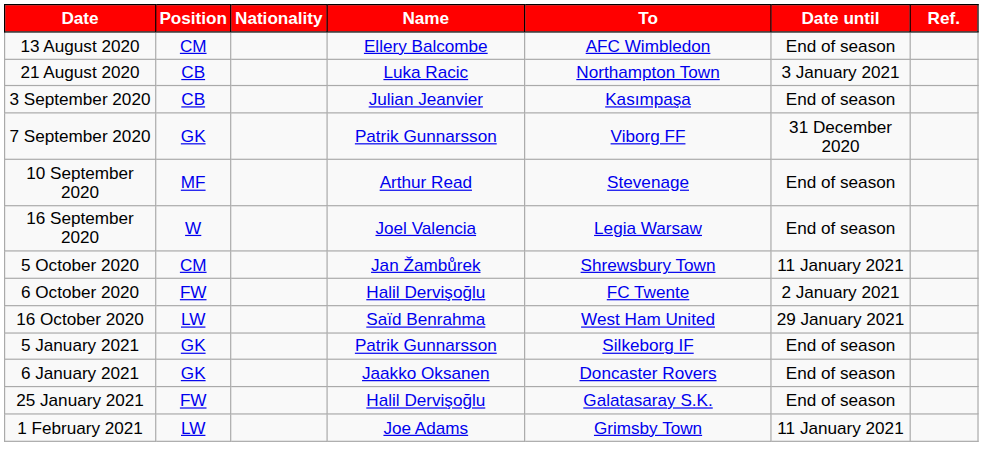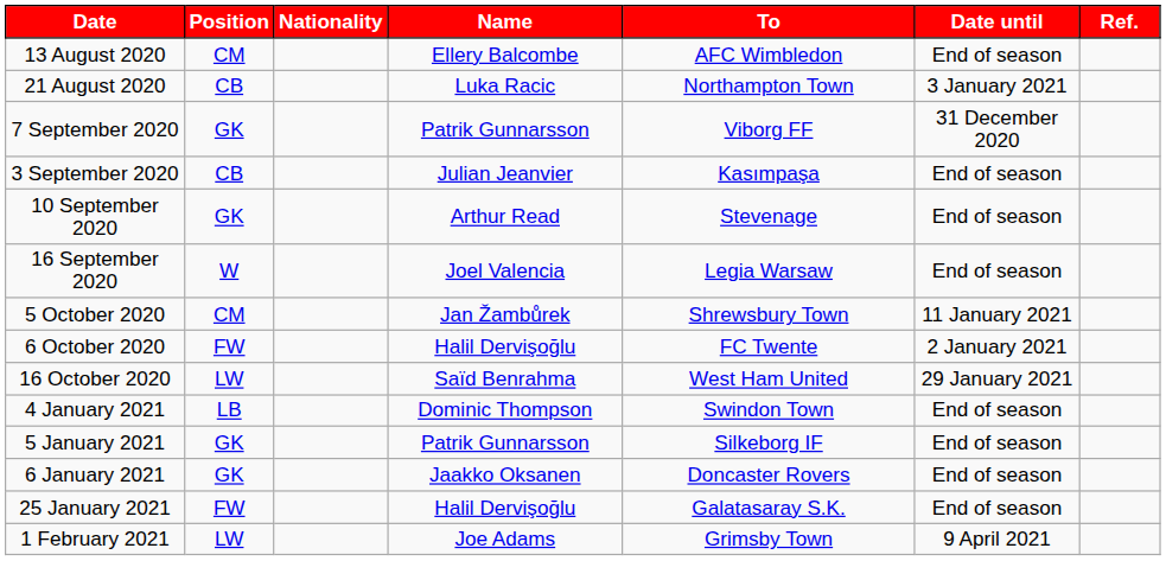rows swapped: 3 September 2020 <-> 7 September 2020
10 September 2020 | Position: MF -> GK
+ row: 4 January 2021 | LB | Dominic Thompson | Swindon Town | End of season
1 February 2021 | Date until: 11 January 2021 -> 9 April 2021
